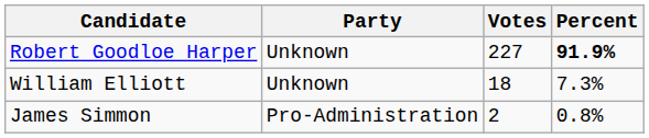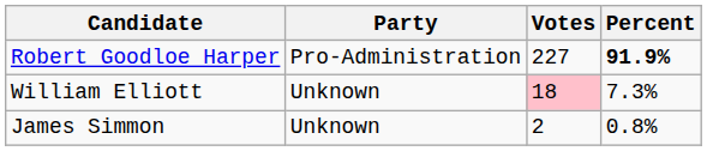Robert Goodloe Harper | Party: Unknown -> Pro-Administration
William Elliott | Votes: no background -> pink background
James Simmon | Party: Pro-Administration -> Unknown
